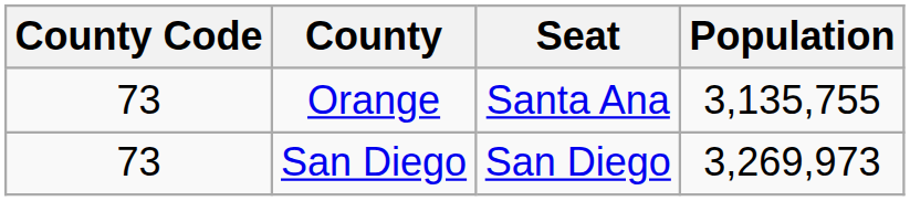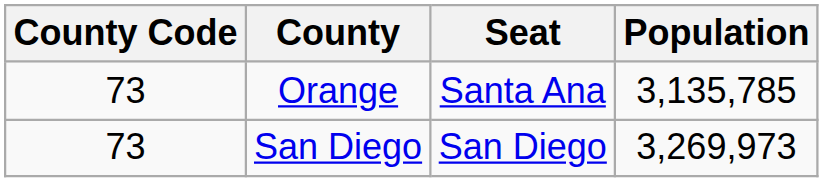Orange | Population: 3,135,755 -> 3,135,785
